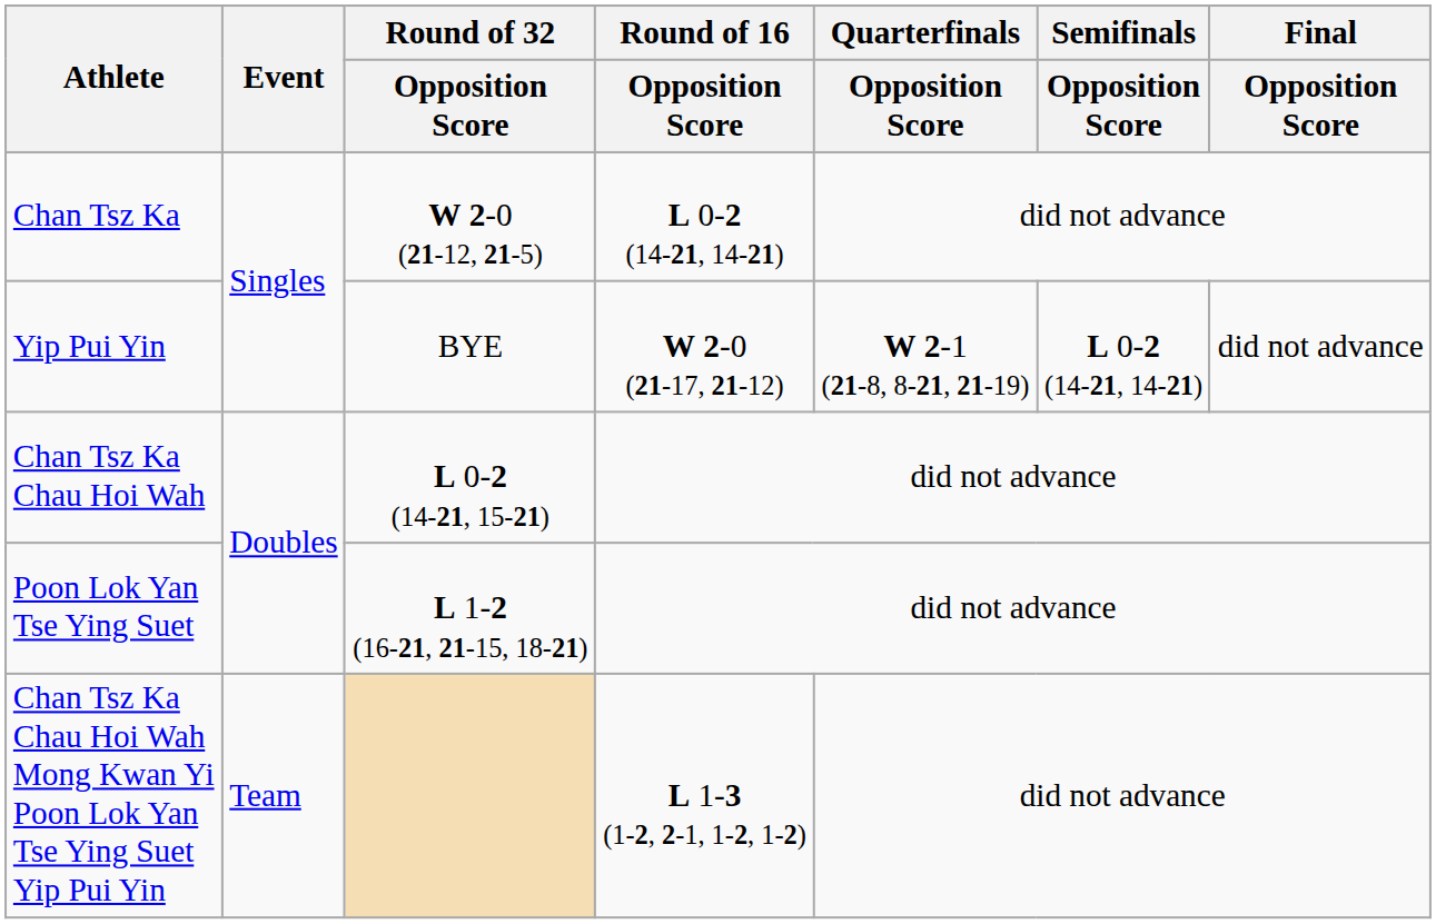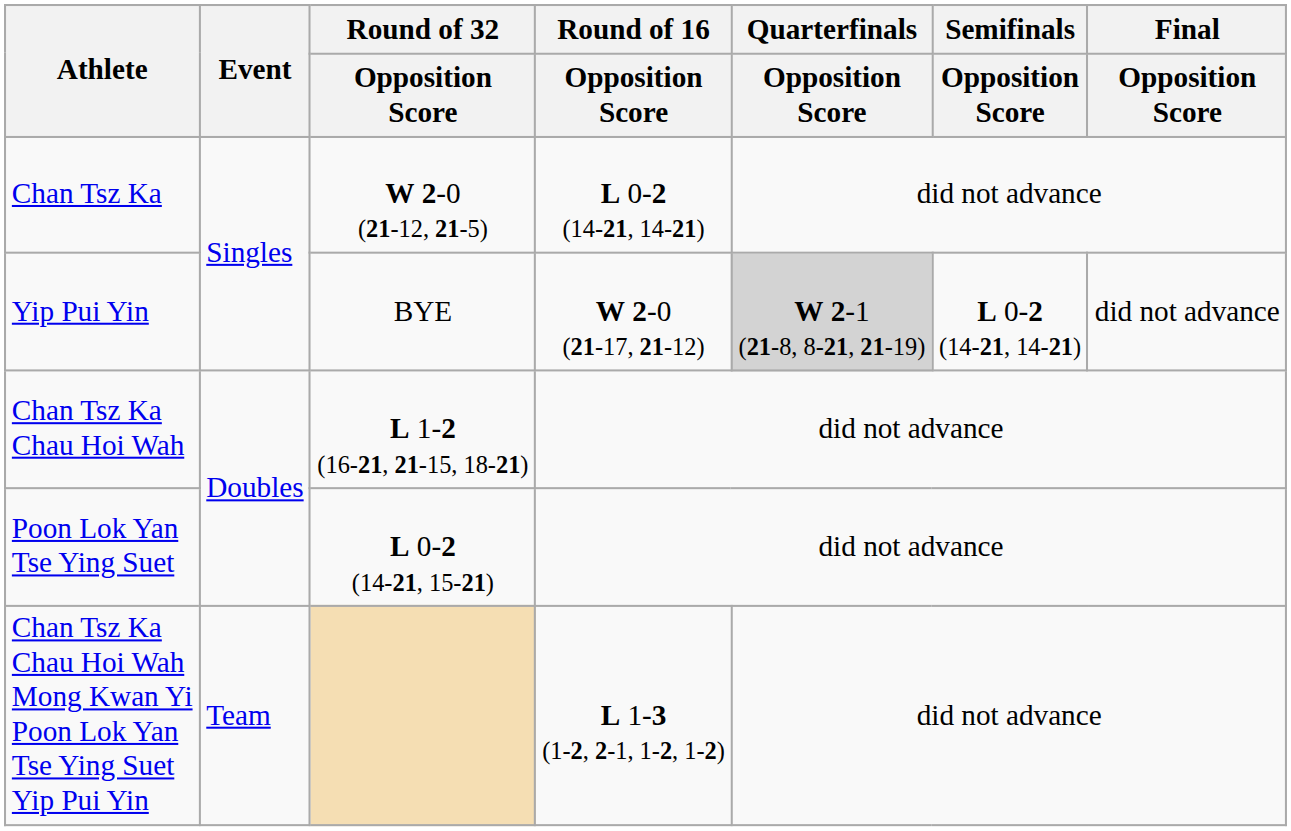Yip Pui Yin | Quarterfinals / Opposition Score: no background -> lightgrey background
Chan Tsz Ka Chau Hoi Wah | Round of 32 / Opposition Score: L 0-2 (14-21, 15-21) -> L 1-2 (16-21, 21-15, 18-21)
Poon Lok Yan Tse Ying Suet | Round of 32 / Opposition Score: L 1-2 (16-21, 21-15, 18-21) -> L 0-2 (14-21, 15-21)
